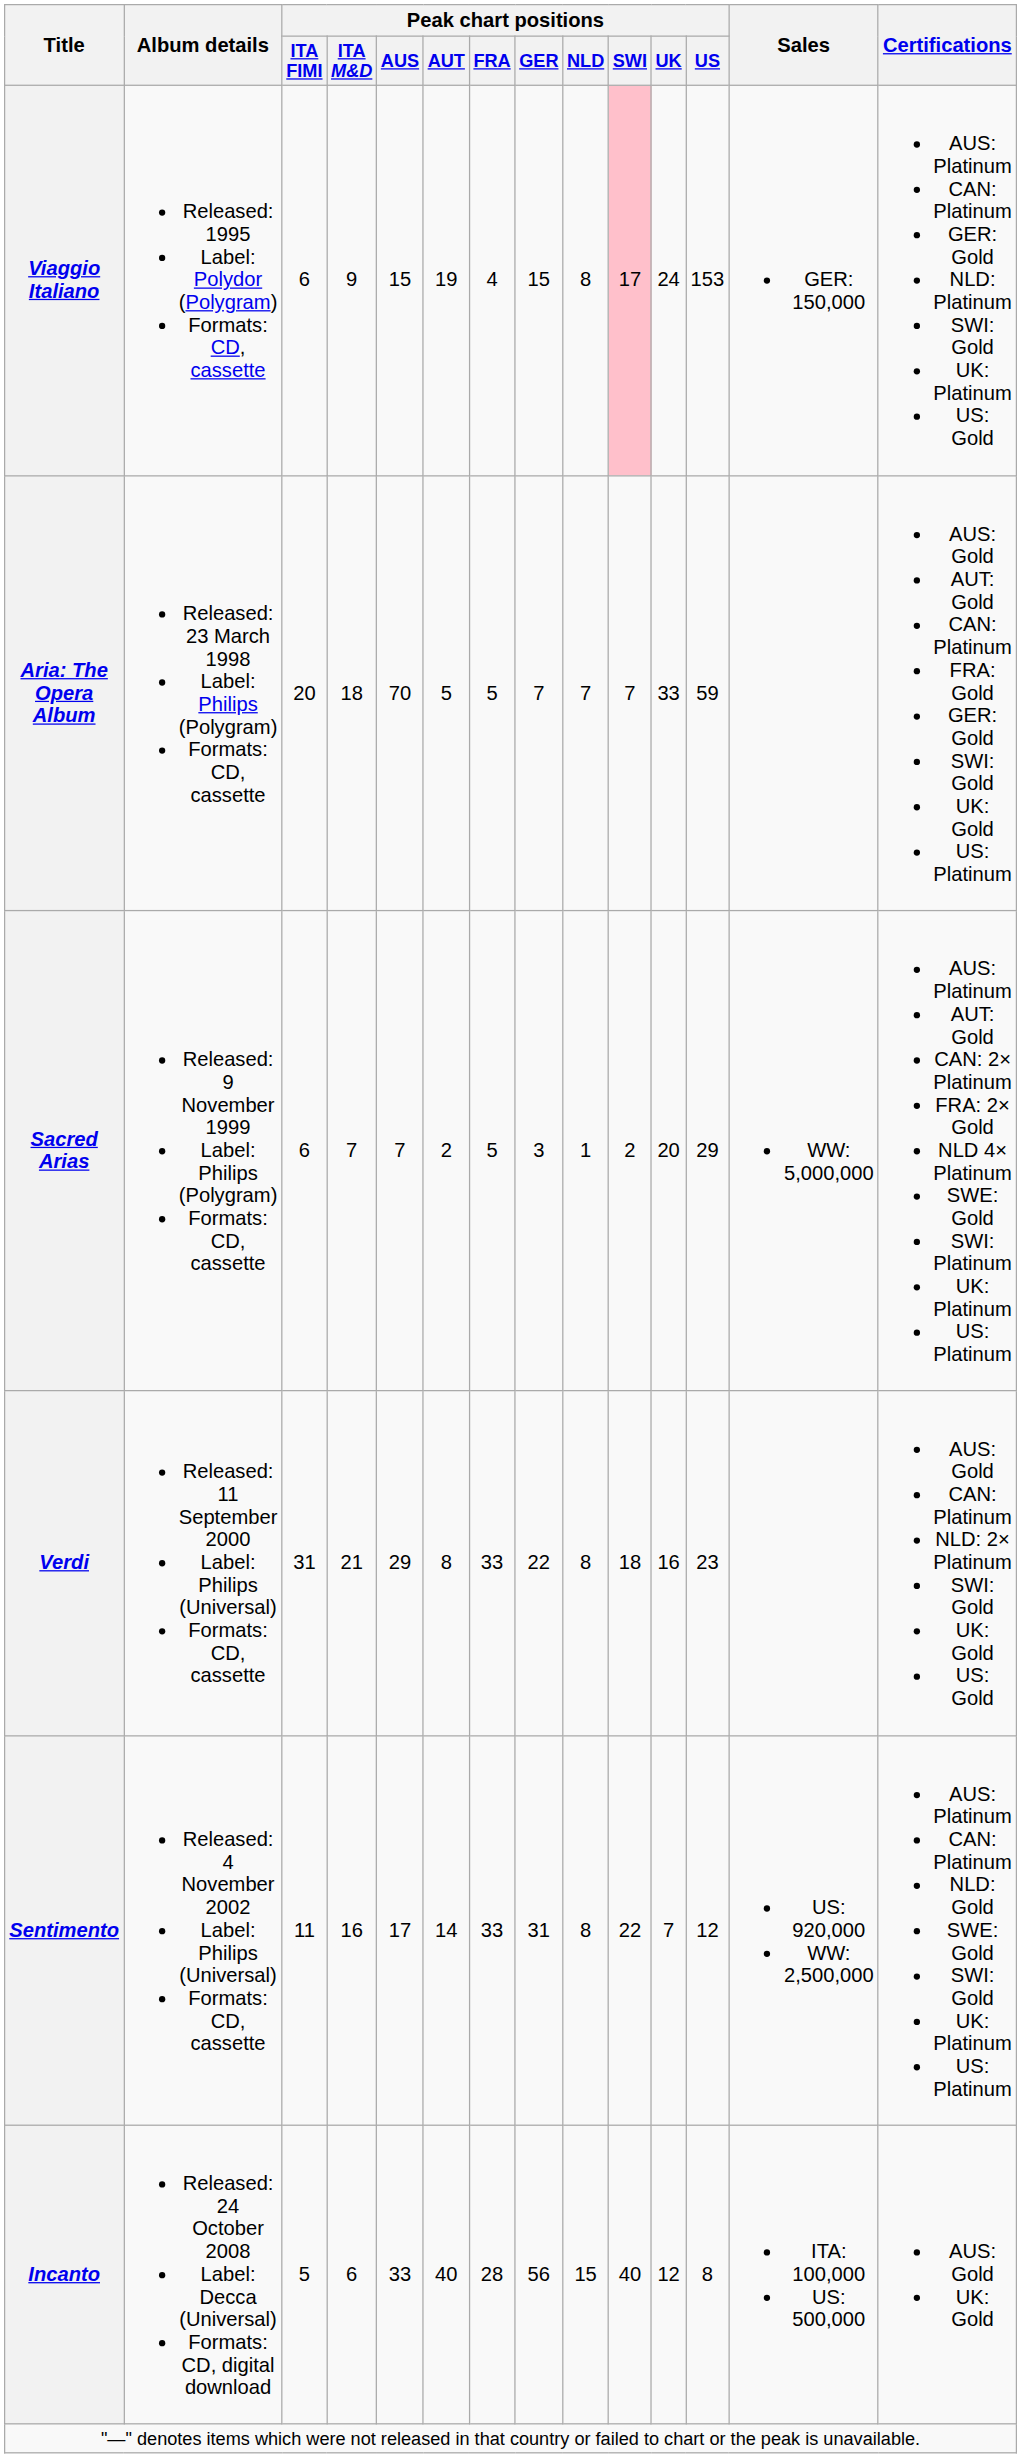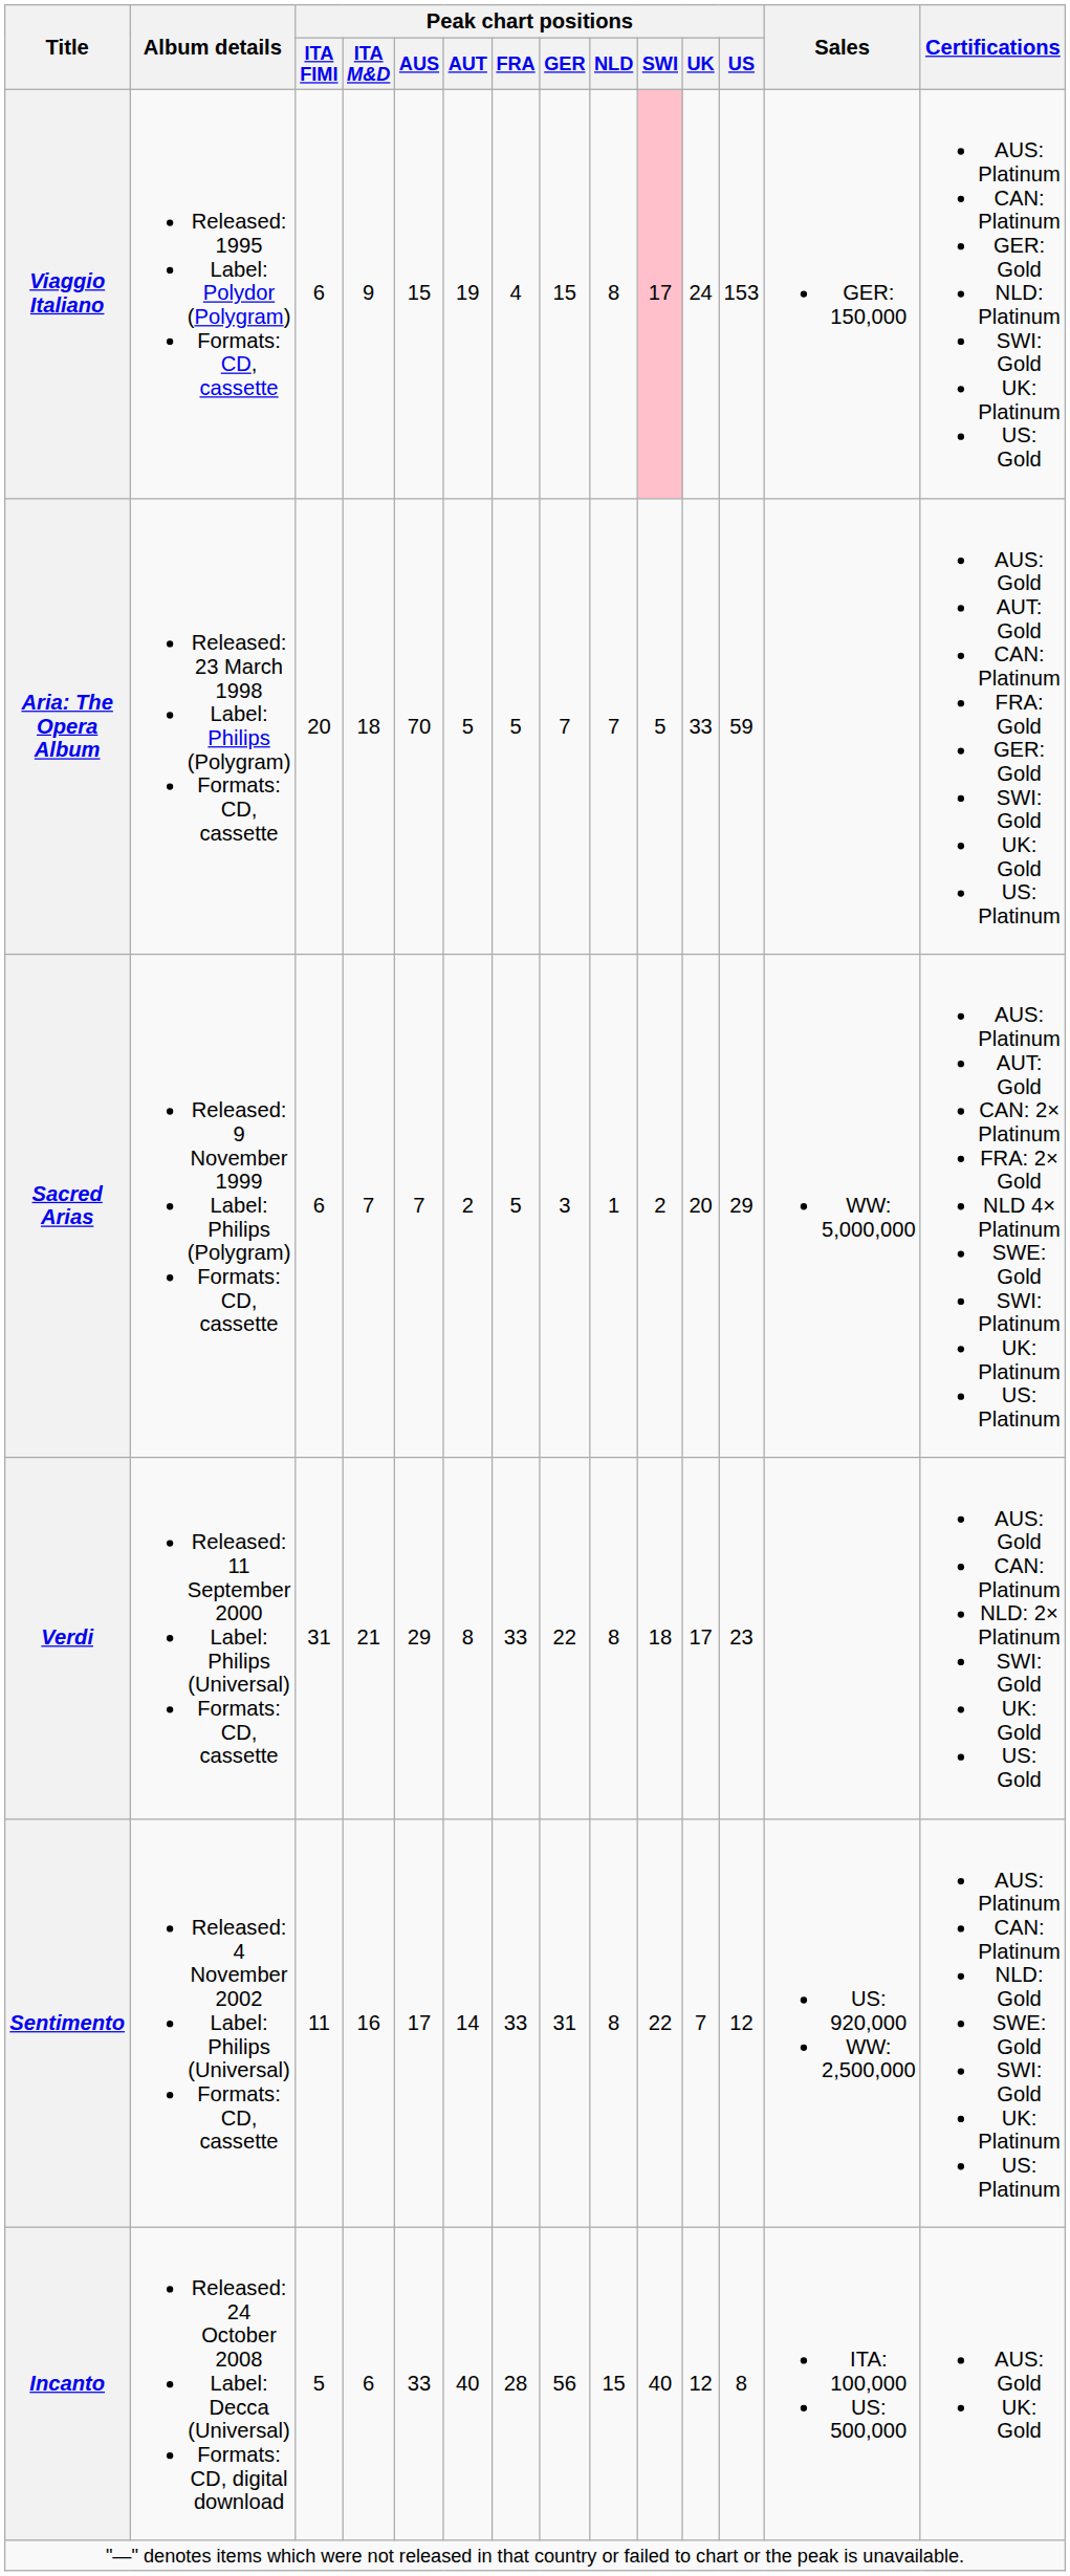Aria: The Opera Album | Peak chart positions / SWI: 7 -> 5
Verdi | Peak chart positions / UK: 16 -> 17
